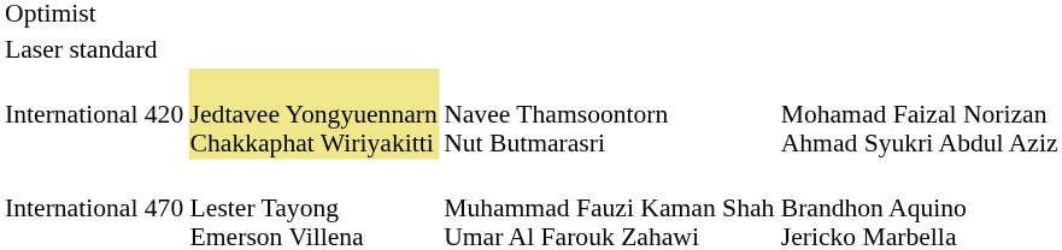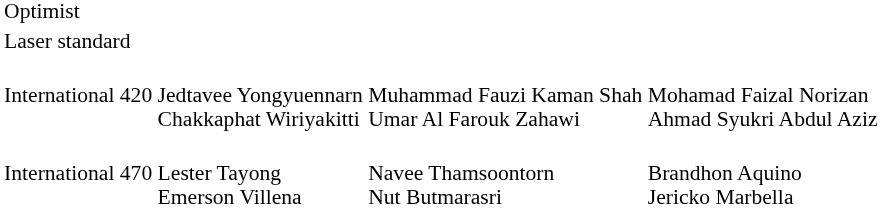International 420 | column 2: khaki background -> no background
International 420 | column 3: Navee Thamsoontorn Nut Butmarasri -> Muhammad Fauzi Kaman Shah Umar Al Farouk Zahawi
International 470 | column 3: Muhammad Fauzi Kaman Shah Umar Al Farouk Zahawi -> Navee Thamsoontorn Nut Butmarasri
